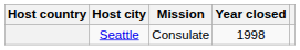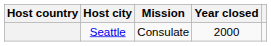Seattle | Year closed: 1998 -> 2000
